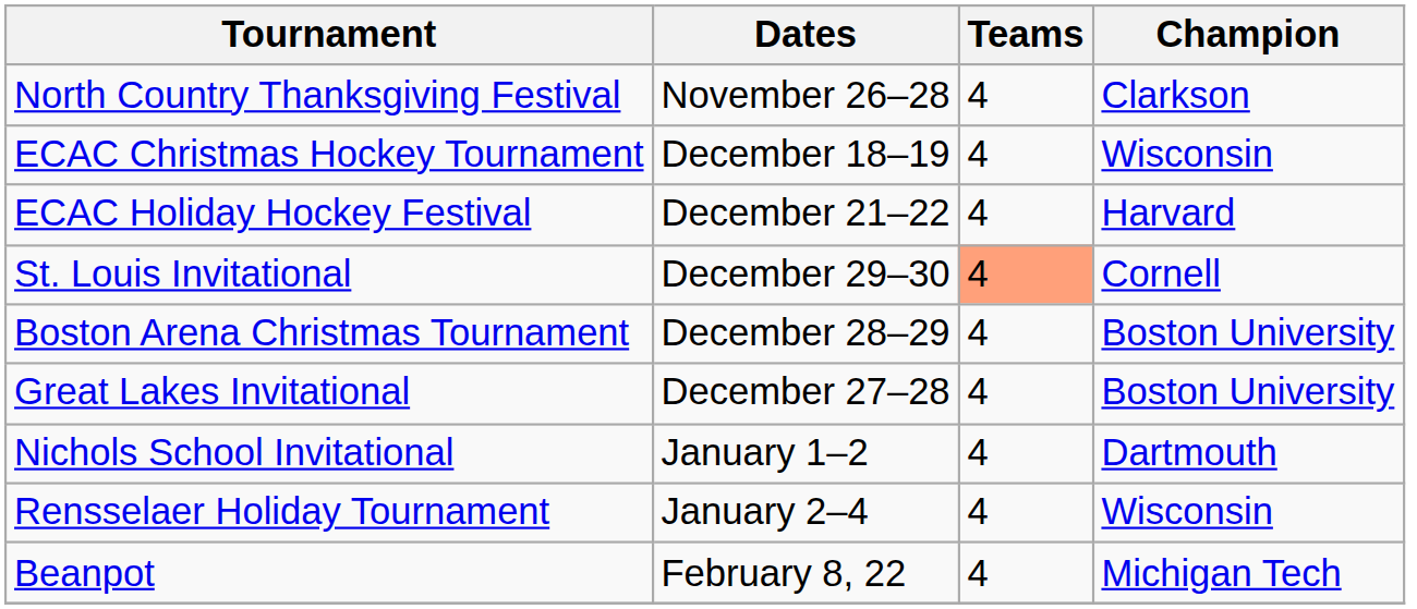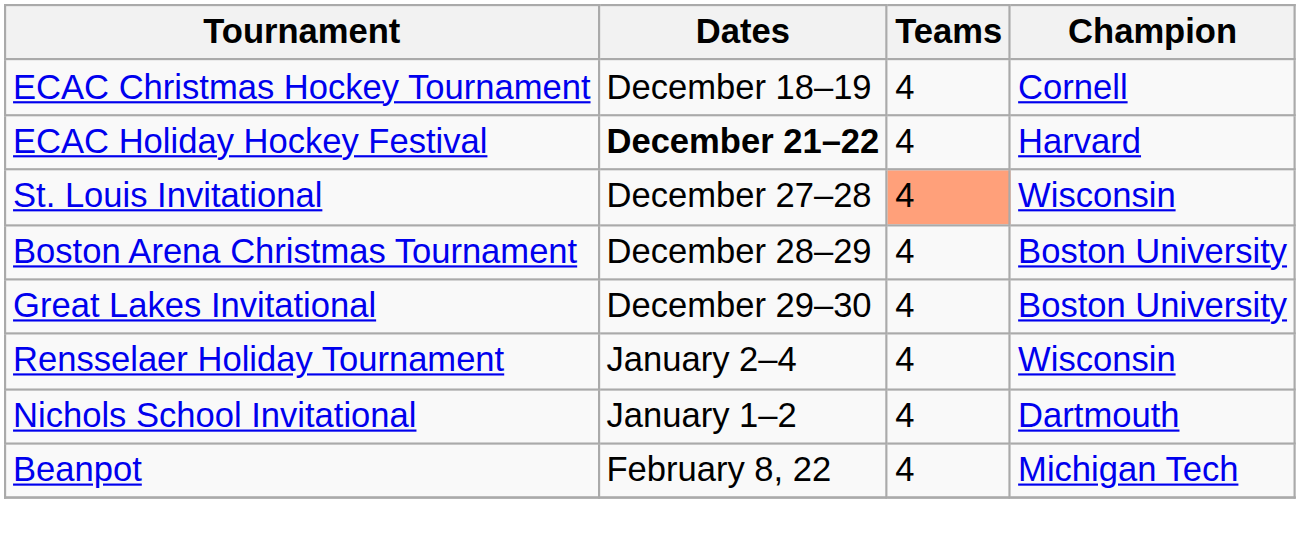- row: North Country Thanksgiving Festival | November 26–28 | 4 | Clarkson
ECAC Christmas Hockey Tournament | Champion: Wisconsin -> Cornell
ECAC Holiday Hockey Festival | Dates: normal -> bold
St. Louis Invitational | Dates: December 29–30 -> December 27–28
St. Louis Invitational | Champion: Cornell -> Wisconsin
Great Lakes Invitational | Dates: December 27–28 -> December 29–30
rows swapped: Nichols School Invitational <-> Rensselaer Holiday Tournament
